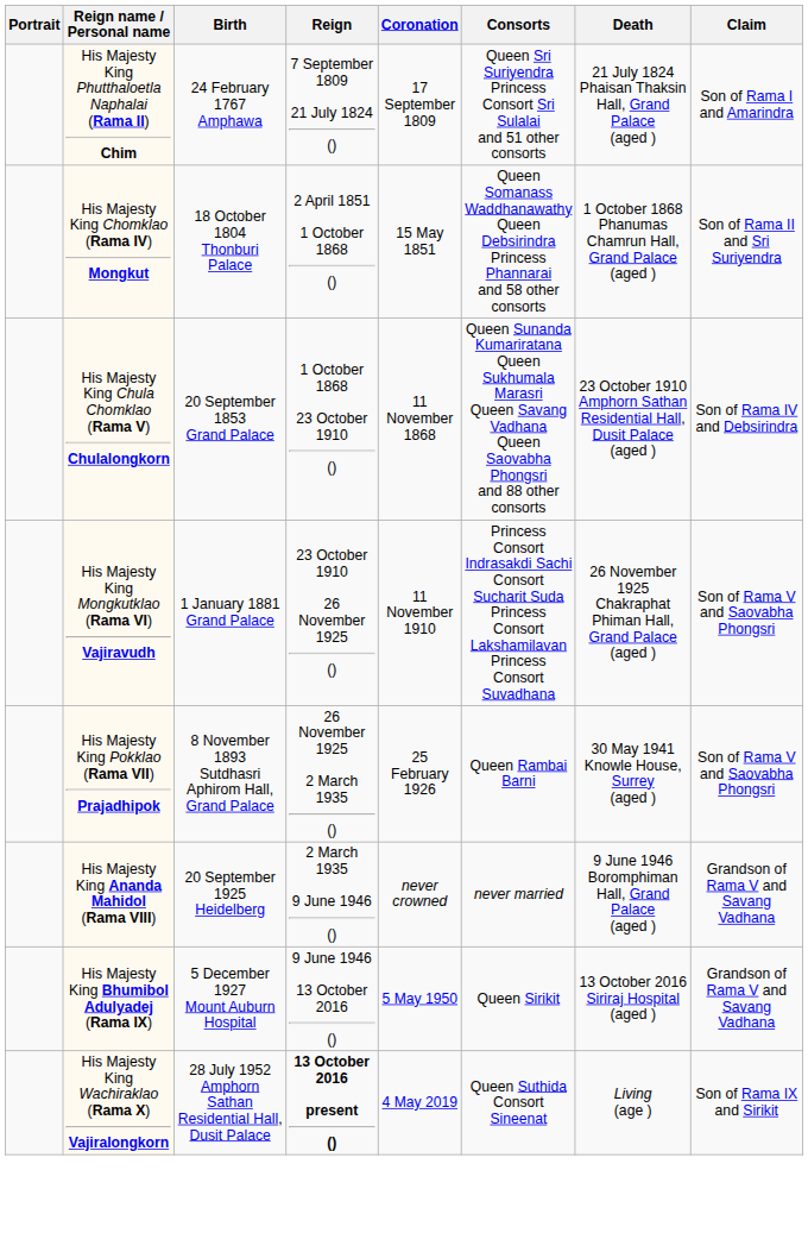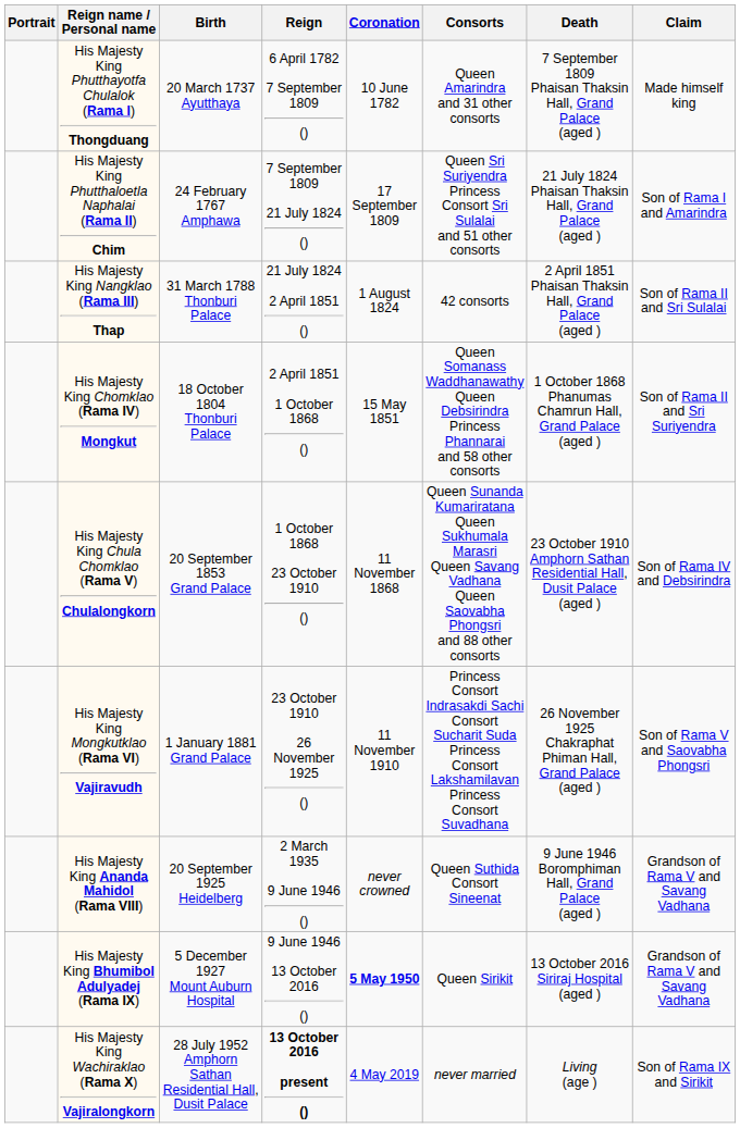+ row: His Majesty King Phutthayotfa Chulalok (Rama I) Thongduang | 20 March 1737 Ayutthaya | 6 April 1782 7 September 1809 () | 10 June 1782 | Queen Amarindra and 31 other consorts | 7 September 1809 Phaisan Thaksin Hall, Grand Palace (aged ) | Made himself king
+ row: His Majesty King Nangklao (Rama III) Thap | 31 March 1788 Thonburi Palace | 21 July 1824 2 April 1851 () | 1 August 1824 | 42 consorts | 2 April 1851 Phaisan Thaksin Hall, Grand Palace (aged ) | Son of Rama II and Sri Sulalai
- row: His Majesty King Pokklao (Rama VII) Prajadhipok | 8 November 1893 Sutdhasri Aphirom Hall, Grand Palace | 26 November 1925 2 March 1935 () | 25 February 1926 | Queen Rambai Barni | 30 May 1941 Knowle House, Surrey (aged ) | Son of Rama V and Saovabha Phongsri
His Majesty King Ananda Mahidol (Rama VIII) | Consorts: never married -> Queen Suthida Consort Sineenat
His Majesty King Bhumibol Adulyadej (Rama IX) | Coronation: normal -> bold
His Majesty King Wachiraklao (Rama X) Vajiralongkorn | Consorts: Queen Suthida Consort Sineenat -> never married
